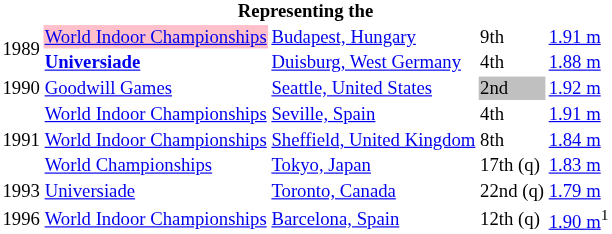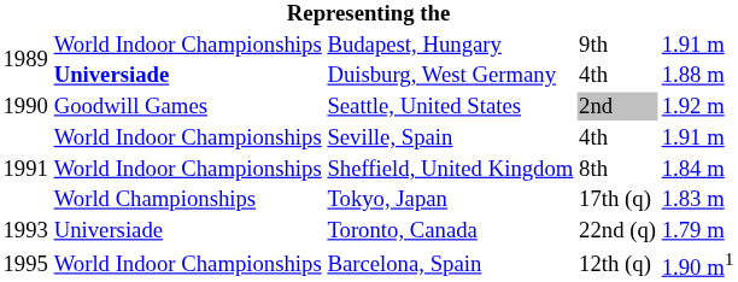Budapest, Hungary | column 2: pink background -> no background
Barcelona, Spain | column 1: 1996 -> 1995
